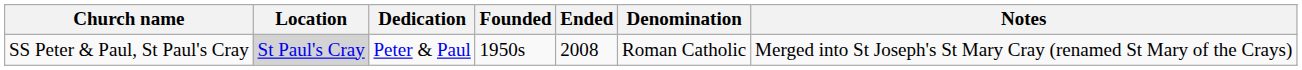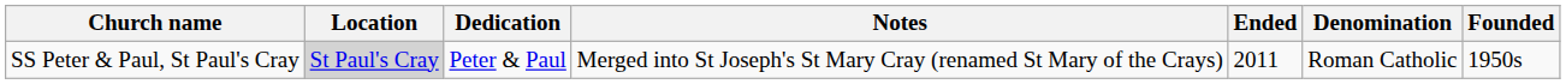columns swapped: Founded <-> Notes
SS Peter & Paul, St Paul's Cray | Ended: 2008 -> 2011
